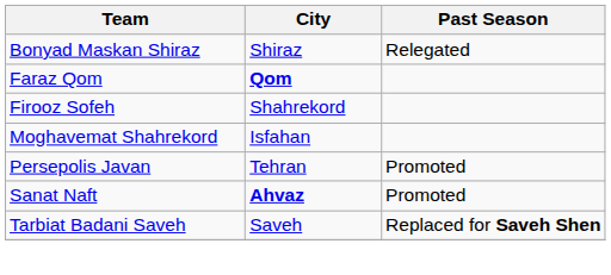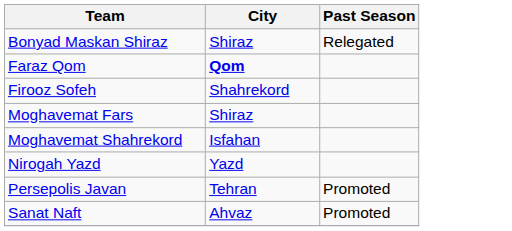+ row: Moghavemat Fars | Shiraz
+ row: Nirogah Yazd | Yazd
Sanat Naft | City: bold -> normal
- row: Tarbiat Badani Saveh | Saveh | Replaced for Saveh Shen
